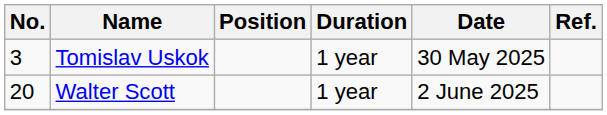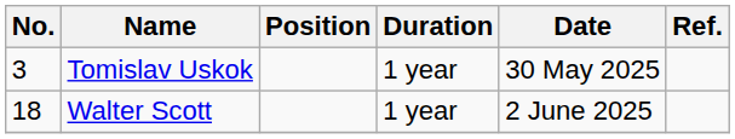Walter Scott | No.: 20 -> 18
